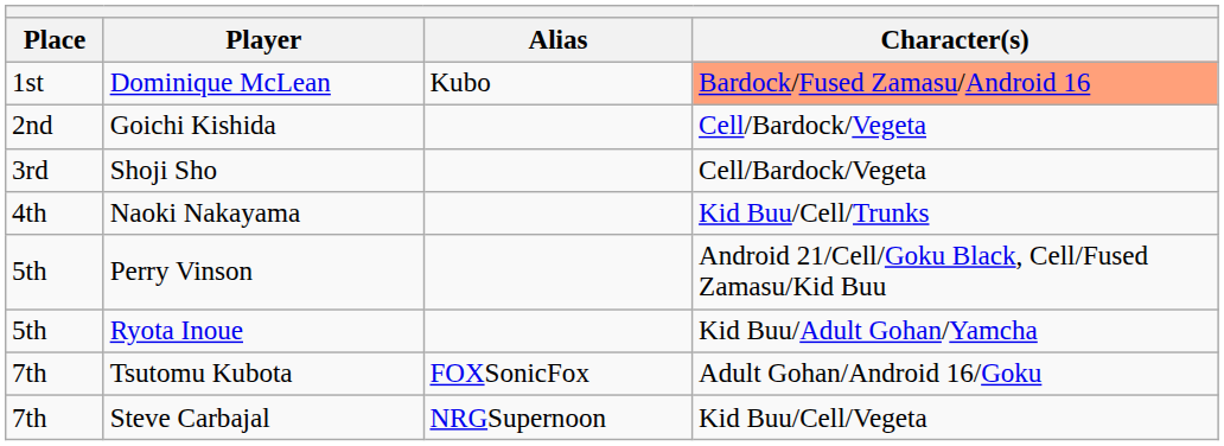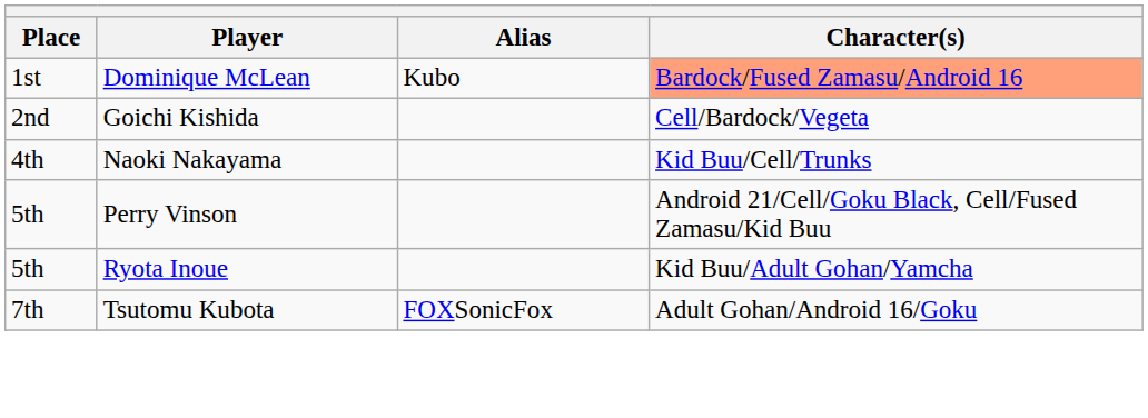- row: 3rd | Shoji Sho | Cell/Bardock/Vegeta
- row: 7th | Steve Carbajal | NRGSupernoon | Kid Buu/Cell/Vegeta
